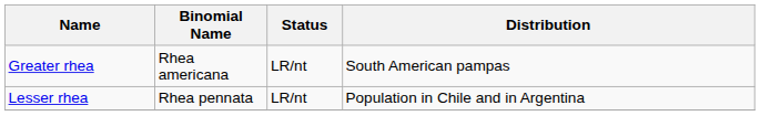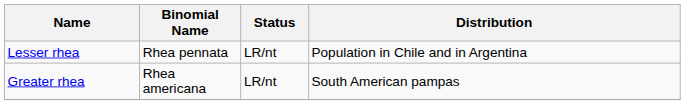rows swapped: Greater rhea <-> Lesser rhea
